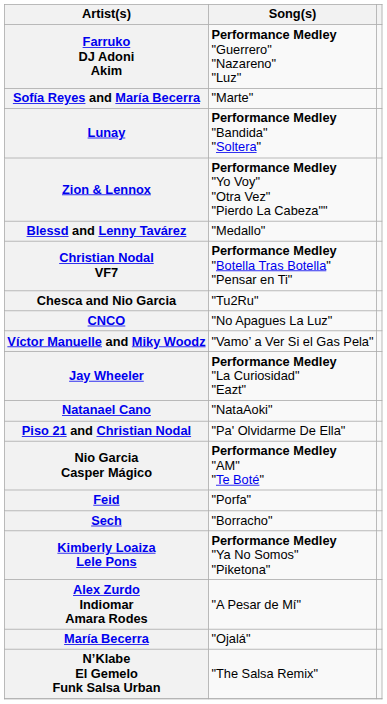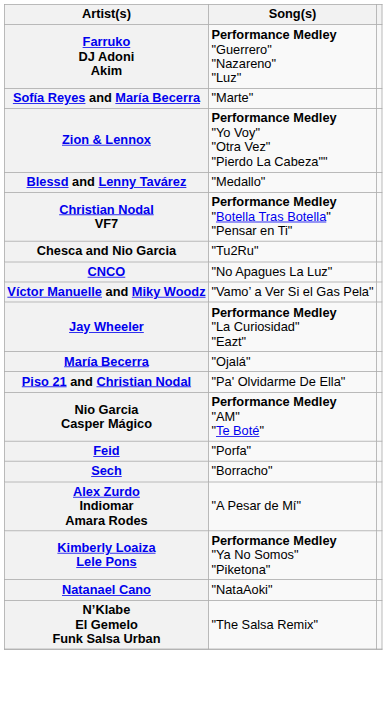- row: Lunay | Performance Medley "Bandida" "Soltera"
rows swapped: María Becerra <-> Natanael Cano
rows swapped: Kimberly Loaiza Lele Pons <-> Alex Zurdo Indiomar Amara Rodes
